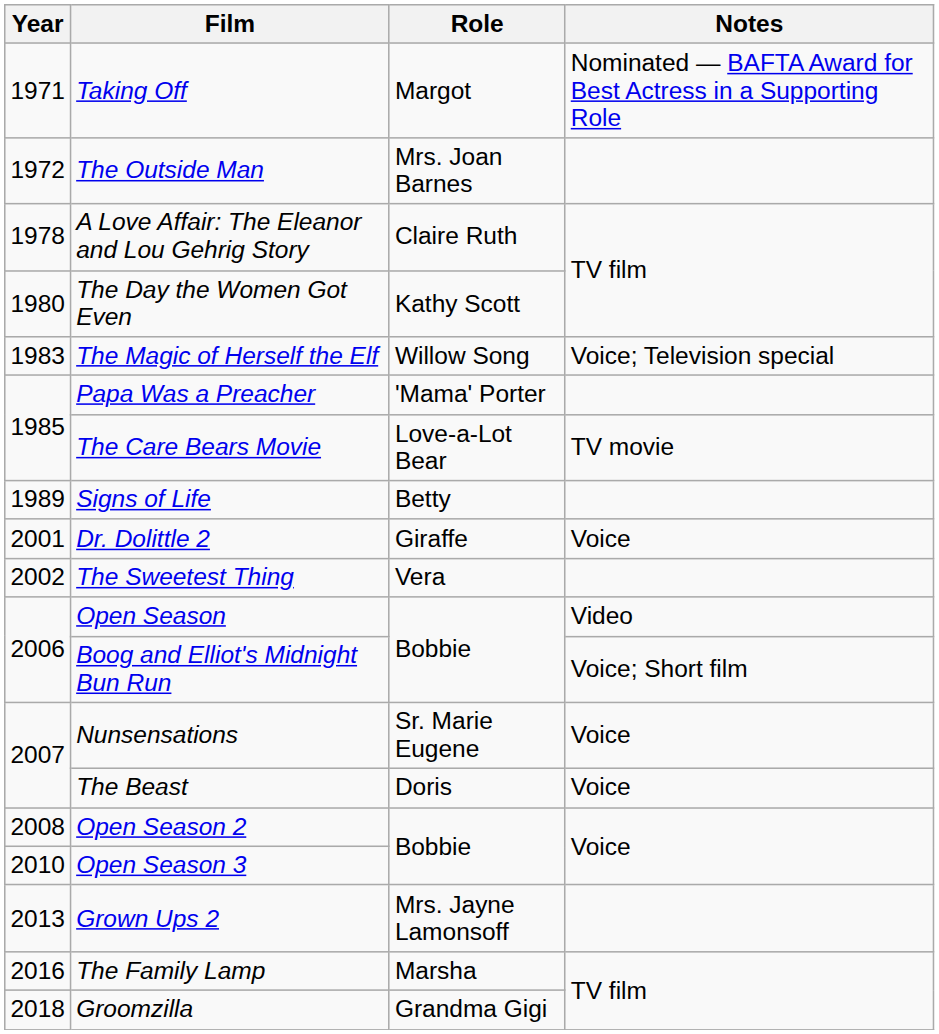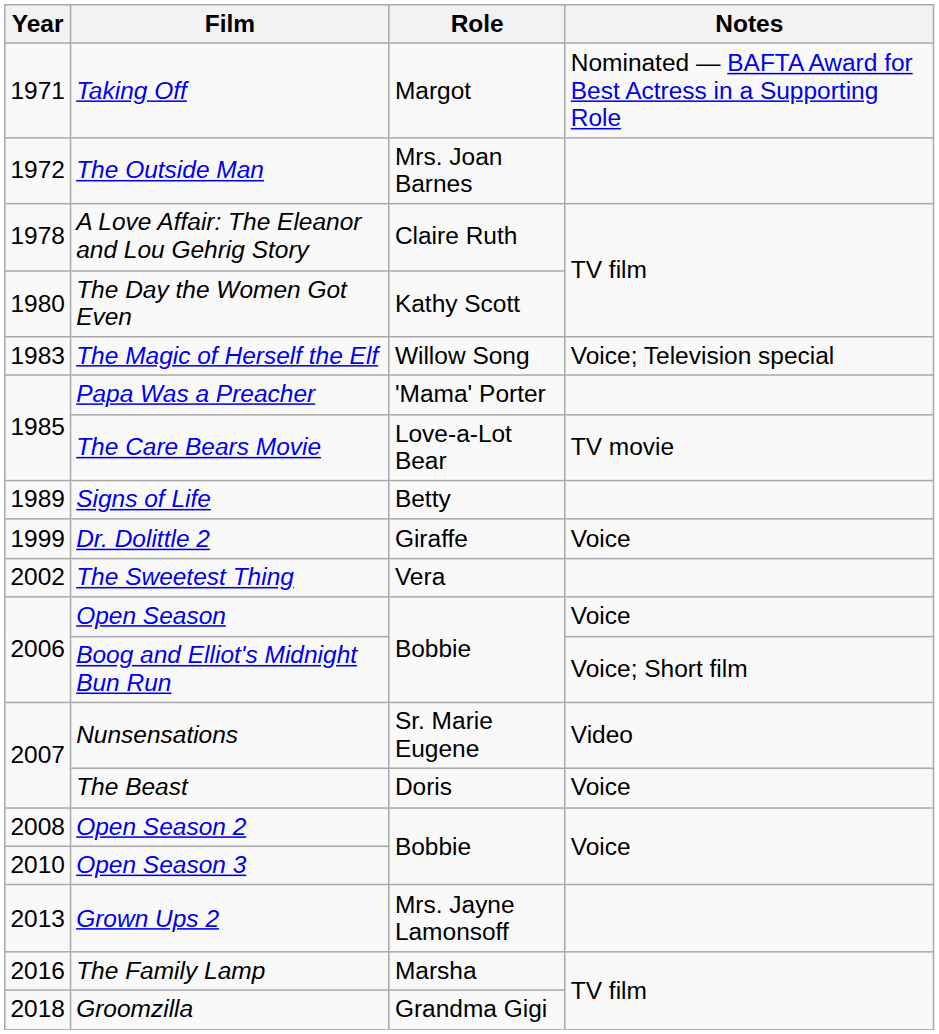Dr. Dolittle 2 | Year: 2001 -> 1999
Open Season | Notes: Video -> Voice
Nunsensations | Notes: Voice -> Video
